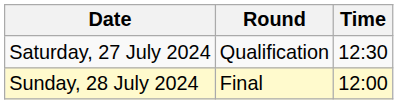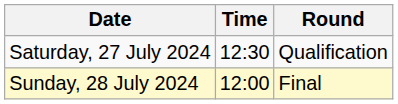columns swapped: Time <-> Round
